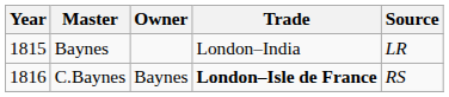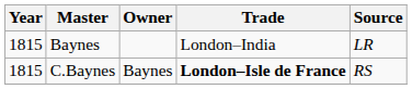C.Baynes | Year: 1816 -> 1815
